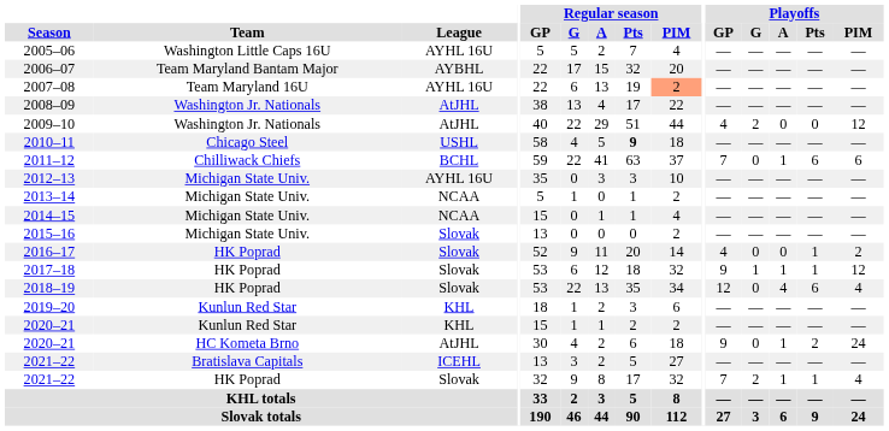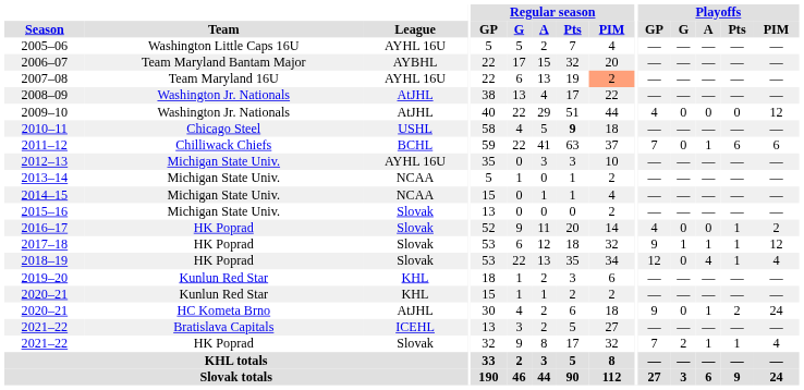2009–10 | Playoffs / G: 2 -> 0
2018–19 | Playoffs / Pts: 6 -> 1
